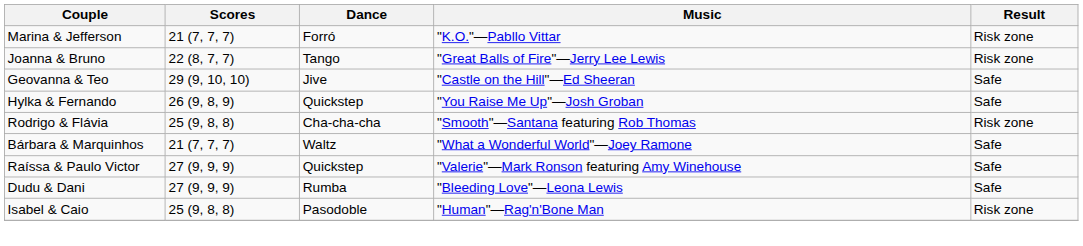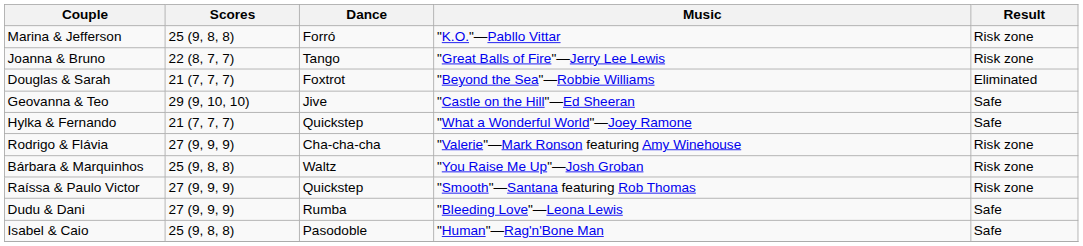Marina & Jefferson | Scores: 21 (7, 7, 7) -> 25 (9, 8, 8)
+ row: Douglas & Sarah | 21 (7, 7, 7) | Foxtrot | "Beyond the Sea"—Robbie Williams | Eliminated
Hylka & Fernando | Scores: 26 (9, 8, 9) -> 21 (7, 7, 7)
Hylka & Fernando | Music: "You Raise Me Up"—Josh Groban -> "What a Wonderful World"—Joey Ramone
Rodrigo & Flávia | Scores: 25 (9, 8, 8) -> 27 (9, 9, 9)
Rodrigo & Flávia | Music: "Smooth"—Santana featuring Rob Thomas -> "Valerie"—Mark Ronson featuring Amy Winehouse
Bárbara & Marquinhos | Scores: 21 (7, 7, 7) -> 25 (9, 8, 8)
Bárbara & Marquinhos | Music: "What a Wonderful World"—Joey Ramone -> "You Raise Me Up"—Josh Groban
Bárbara & Marquinhos | Result: Safe -> Risk zone
Raíssa & Paulo Victor | Music: "Valerie"—Mark Ronson featuring Amy Winehouse -> "Smooth"—Santana featuring Rob Thomas
Raíssa & Paulo Victor | Result: Safe -> Risk zone
Isabel & Caio | Result: Risk zone -> Safe
